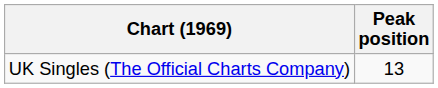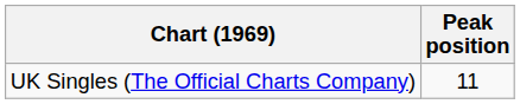UK Singles (The Official Charts Company) | Peak position: 13 -> 11
